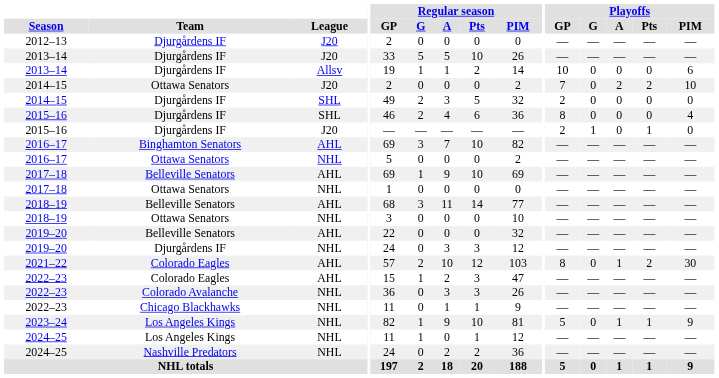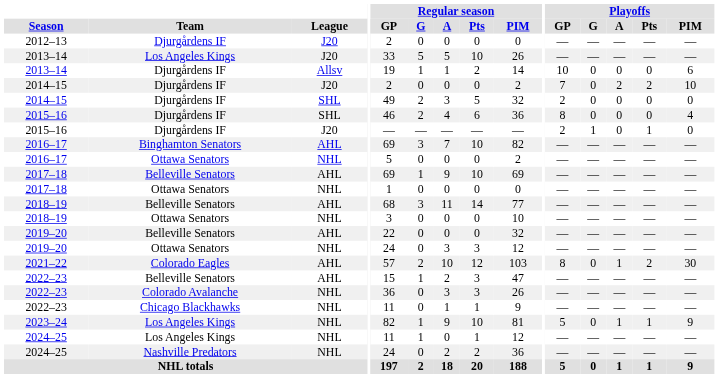2013–14 / J20 | Team: Djurgårdens IF -> Los Angeles Kings
2014–15 / J20 | Team: Ottawa Senators -> Djurgårdens IF
2019–20 / NHL | Team: Djurgårdens IF -> Ottawa Senators
2022–23 / AHL | Team: Colorado Eagles -> Belleville Senators
